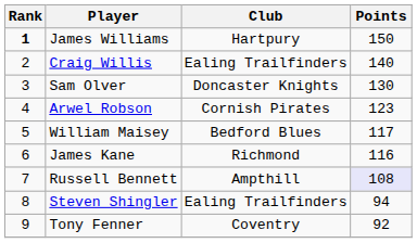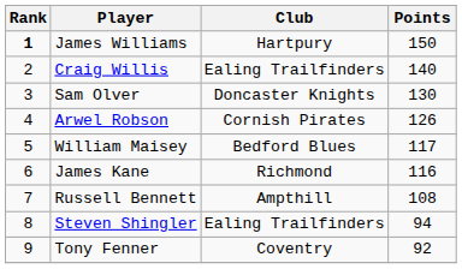Arwel Robson | Points: 123 -> 126
Russell Bennett | Points: lavender background -> no background
